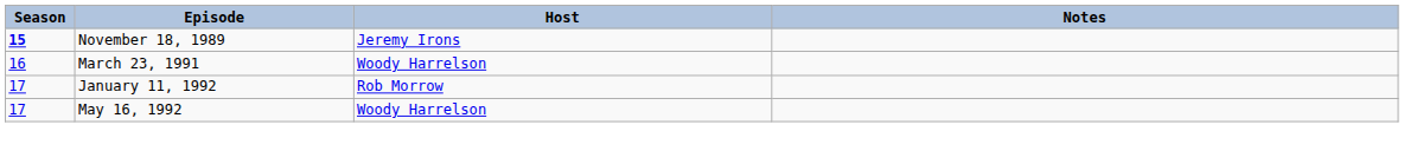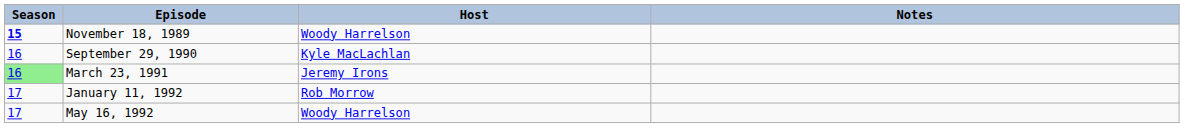November 18, 1989 | Host: Jeremy Irons -> Woody Harrelson
+ row: 16 | September 29, 1990 | Kyle MacLachlan
March 23, 1991 | Season: no background -> lightgreen background
March 23, 1991 | Host: Woody Harrelson -> Jeremy Irons
